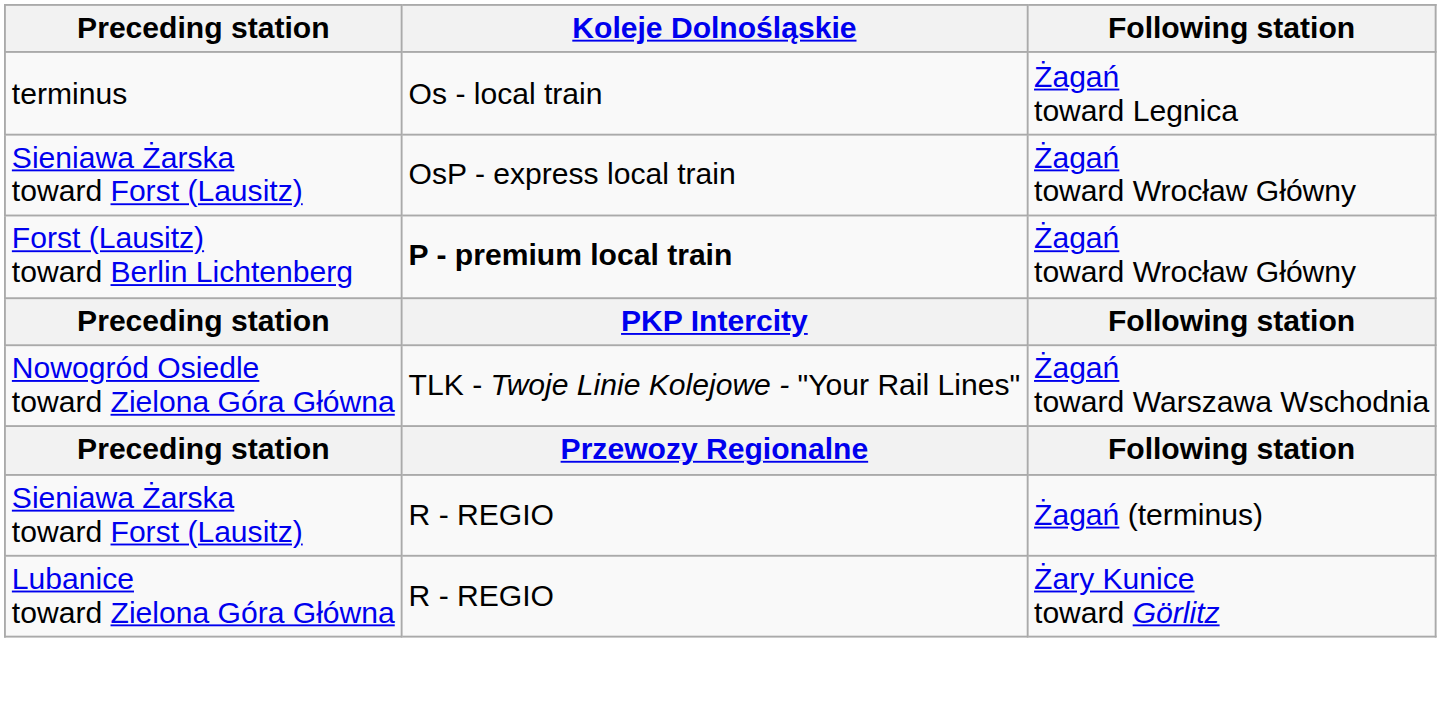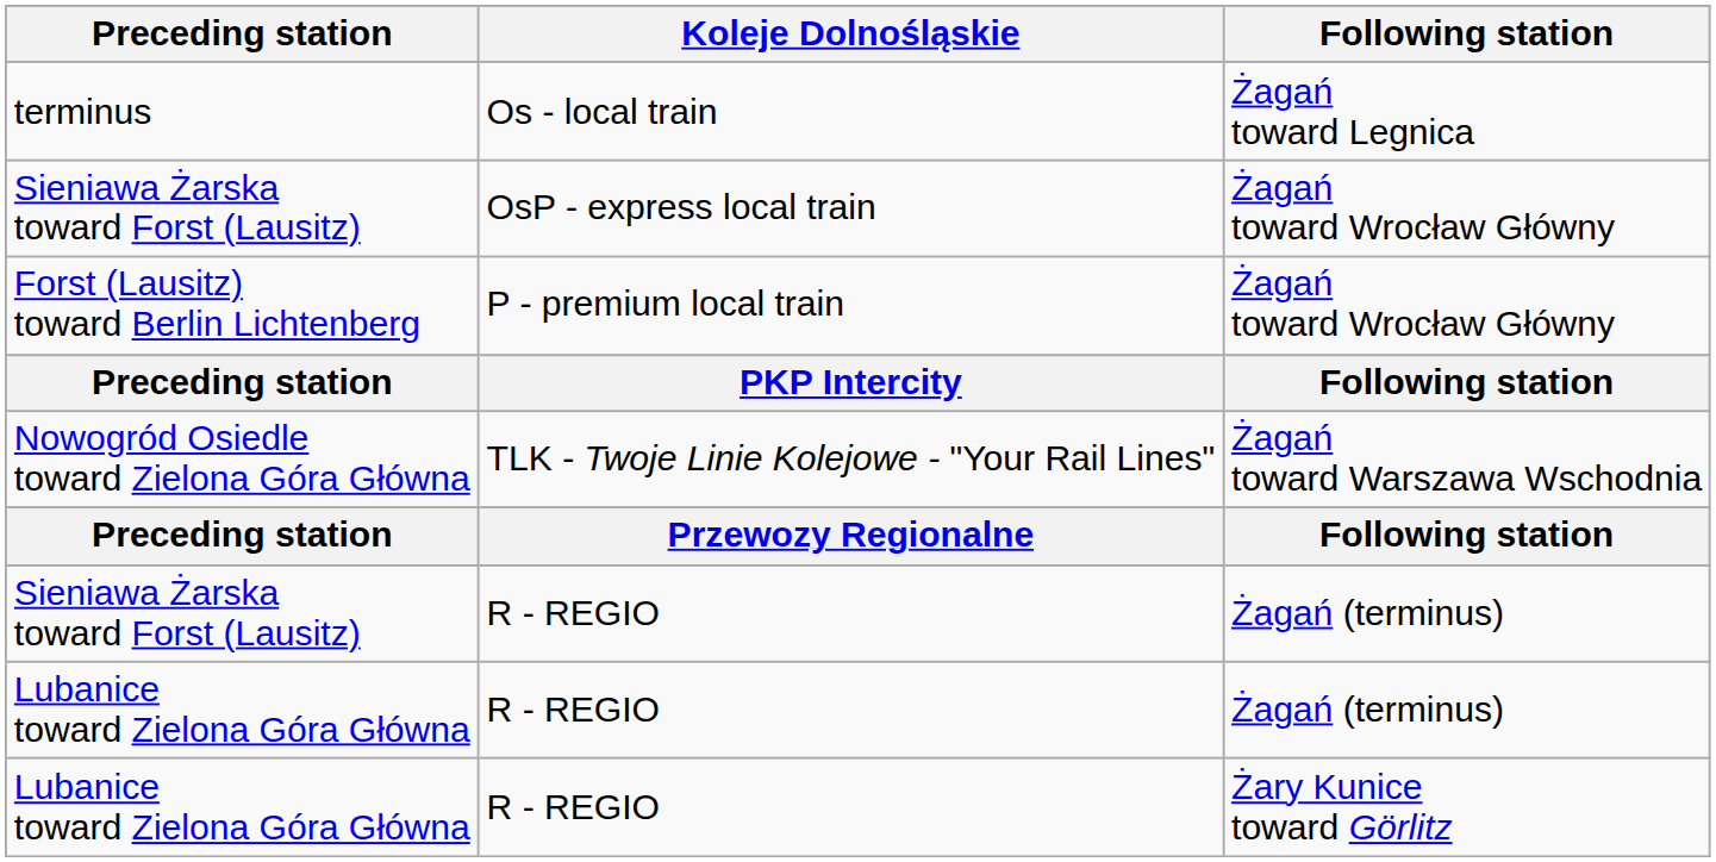Forst (Lausitz) toward Berlin Lichtenberg | Koleje Dolnośląskie: bold -> normal
+ row: Lubanice toward Zielona Góra Główna | R - REGIO | Żagań (terminus)
